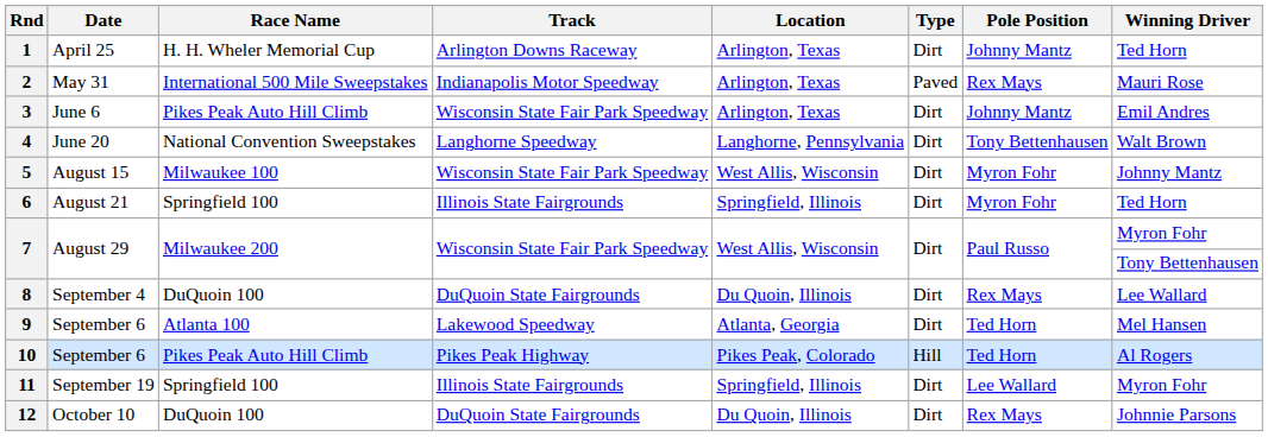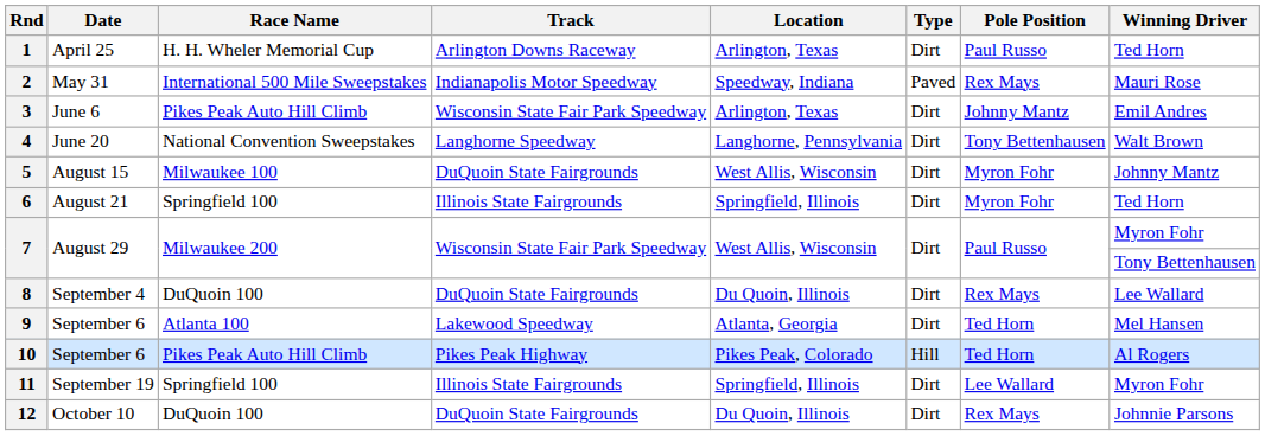1 | Pole Position: Johnny Mantz -> Paul Russo
2 | Location: Arlington, Texas -> Speedway, Indiana
5 | Track: Wisconsin State Fair Park Speedway -> DuQuoin State Fairgrounds
